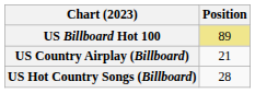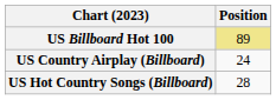US Country Airplay (Billboard) | Position: 21 -> 24
